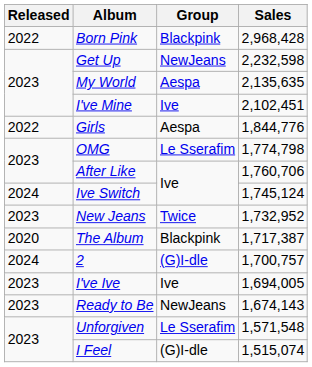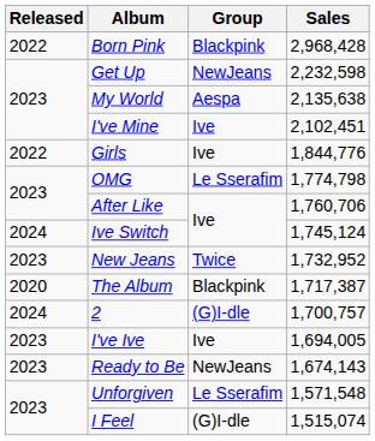My World | Sales: 2,135,635 -> 2,135,638
Girls | Group: Aespa -> Ive
